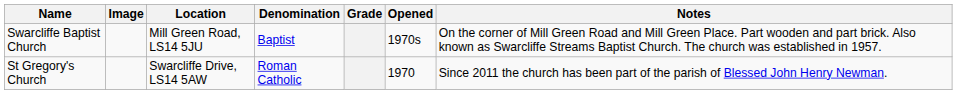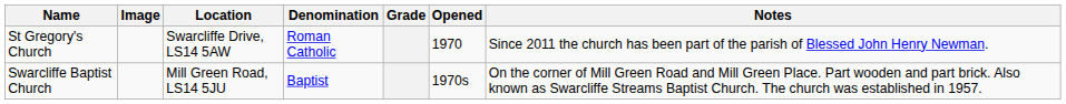rows swapped: St Gregory's Church <-> Swarcliffe Baptist Church
